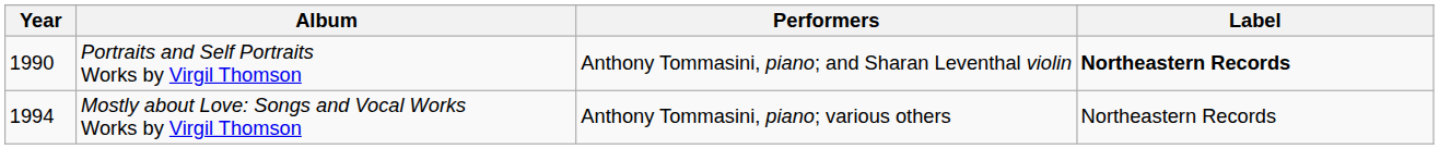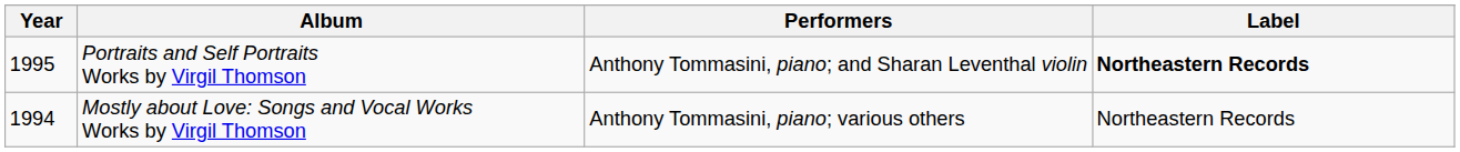Portraits and Self Portraits Works by Virgil Thomson | Year: 1990 -> 1995
